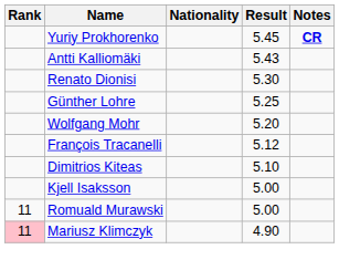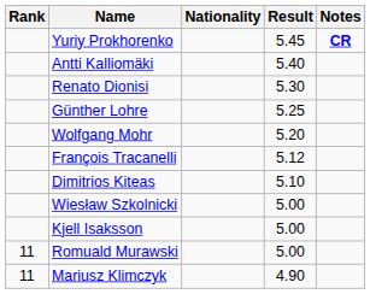Antti Kalliomäki | Result: 5.43 -> 5.40
+ row: Wiesław Szkolnicki | 5.00
Mariusz Klimczyk | Rank: pink background -> no background
